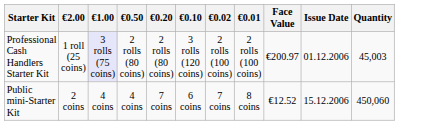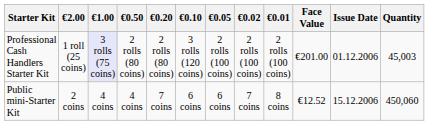+ column: €0.05 | 2 rolls (100 coins) | 6 coins
Professional Cash Handlers Starter Kit | Face Value: €200.97 -> €201.00
